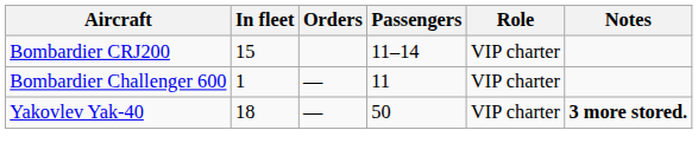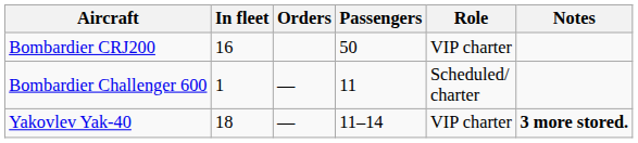Bombardier CRJ200 | In fleet: 15 -> 16
Bombardier CRJ200 | Passengers: 11–14 -> 50
Bombardier Challenger 600 | Role: VIP charter -> Scheduled/ charter
Yakovlev Yak-40 | Passengers: 50 -> 11–14
